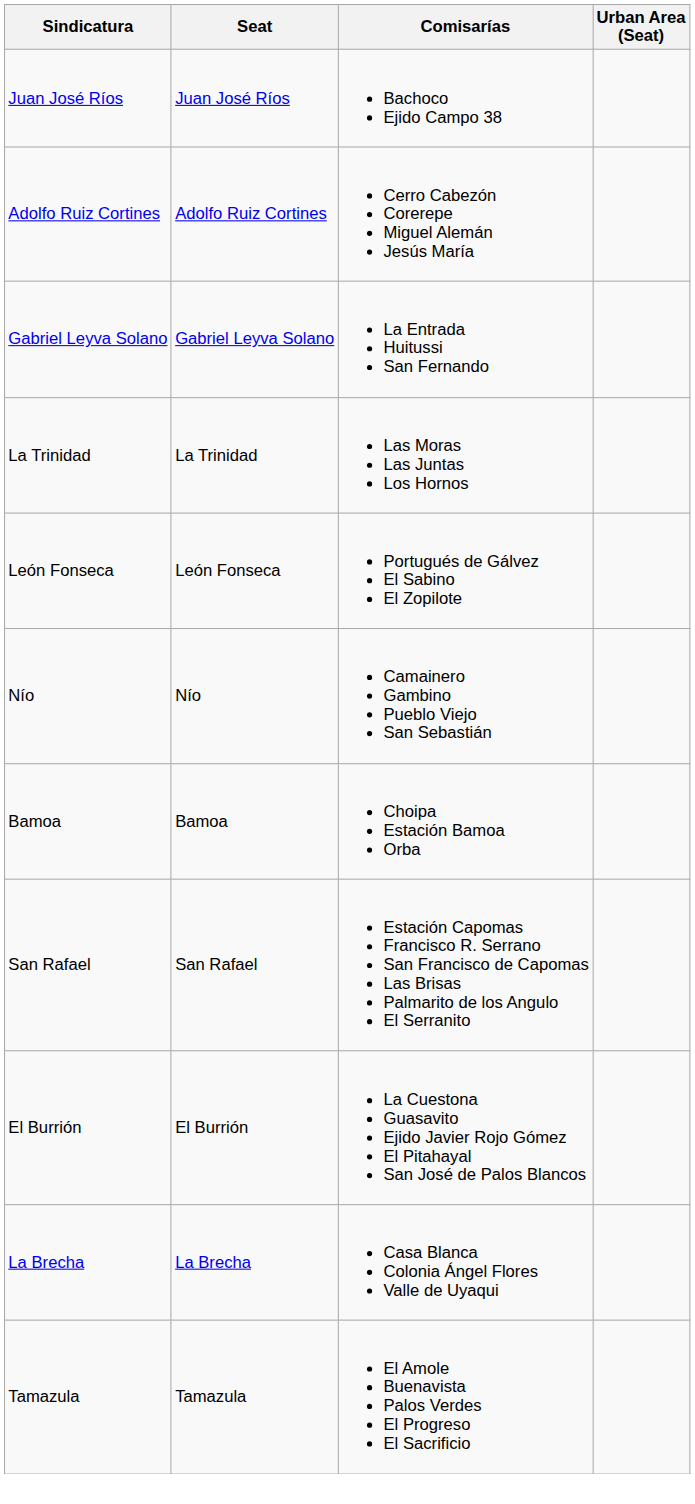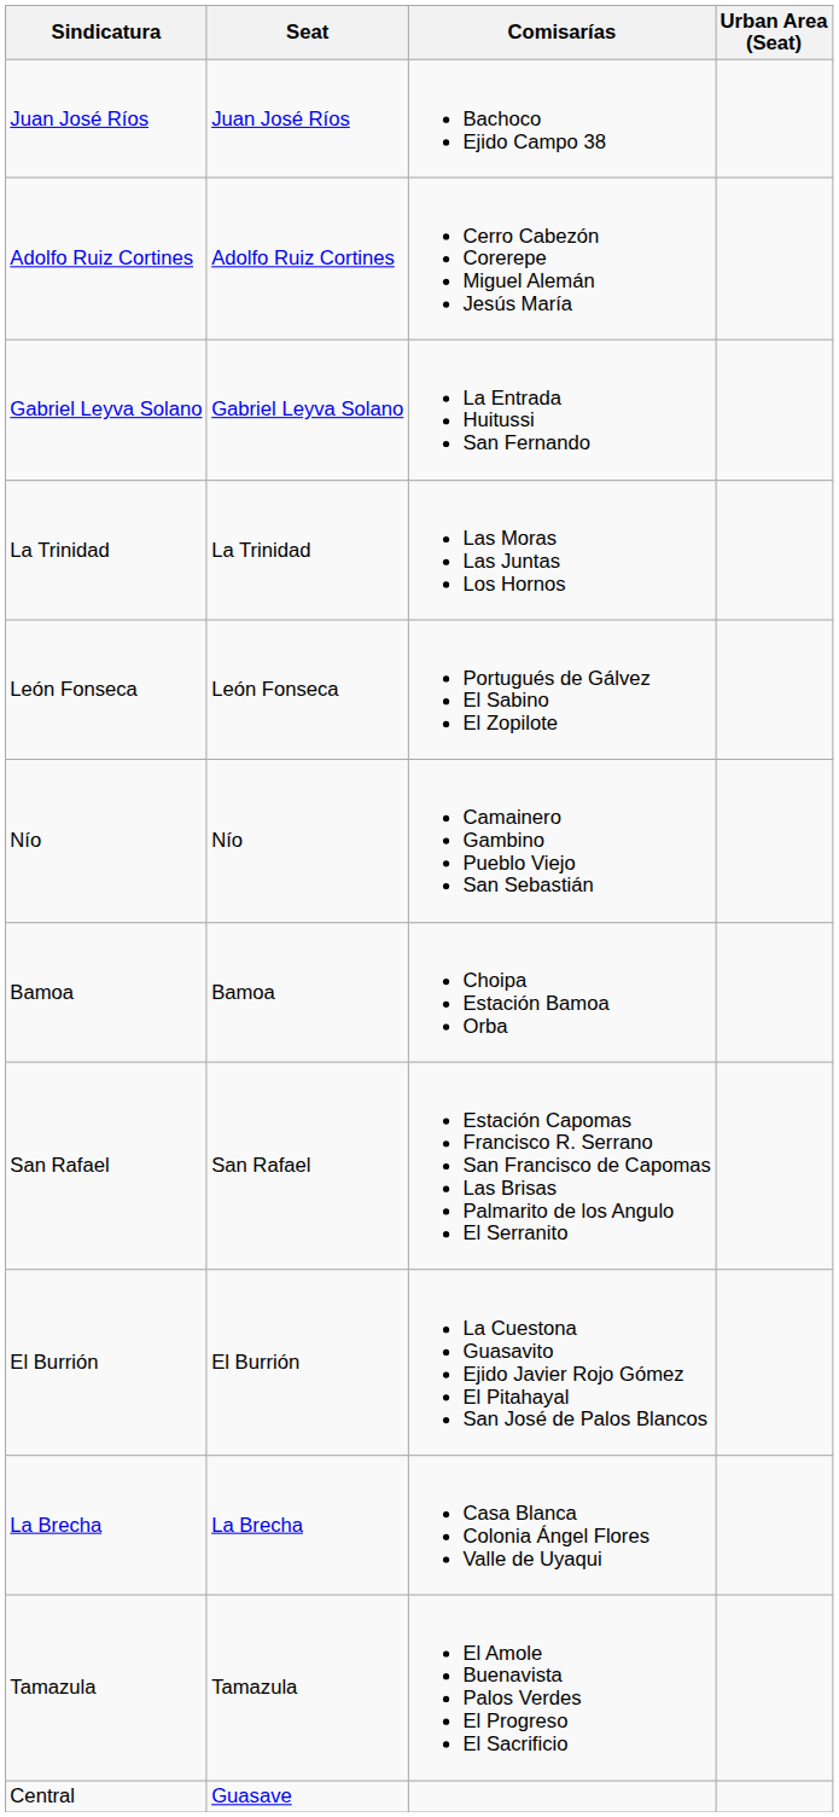+ row: Central | Guasave
